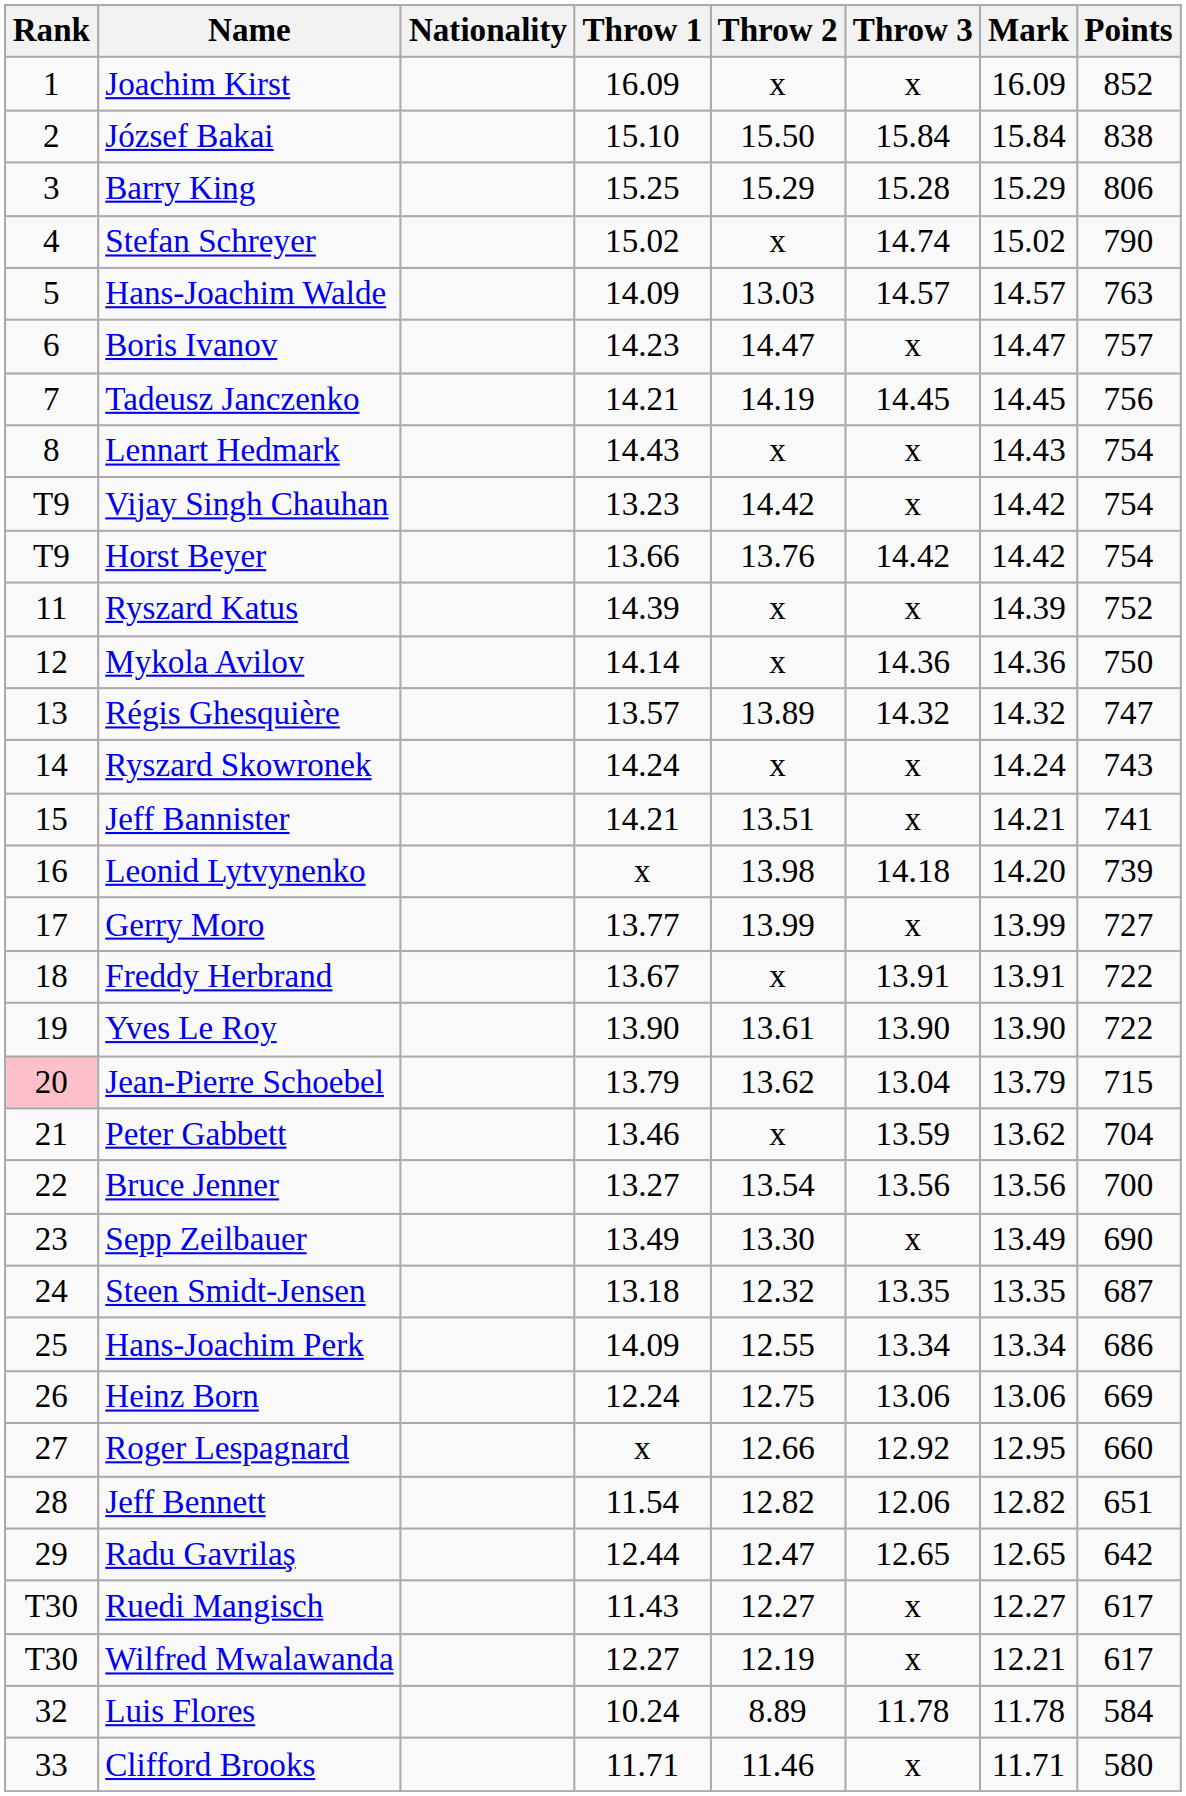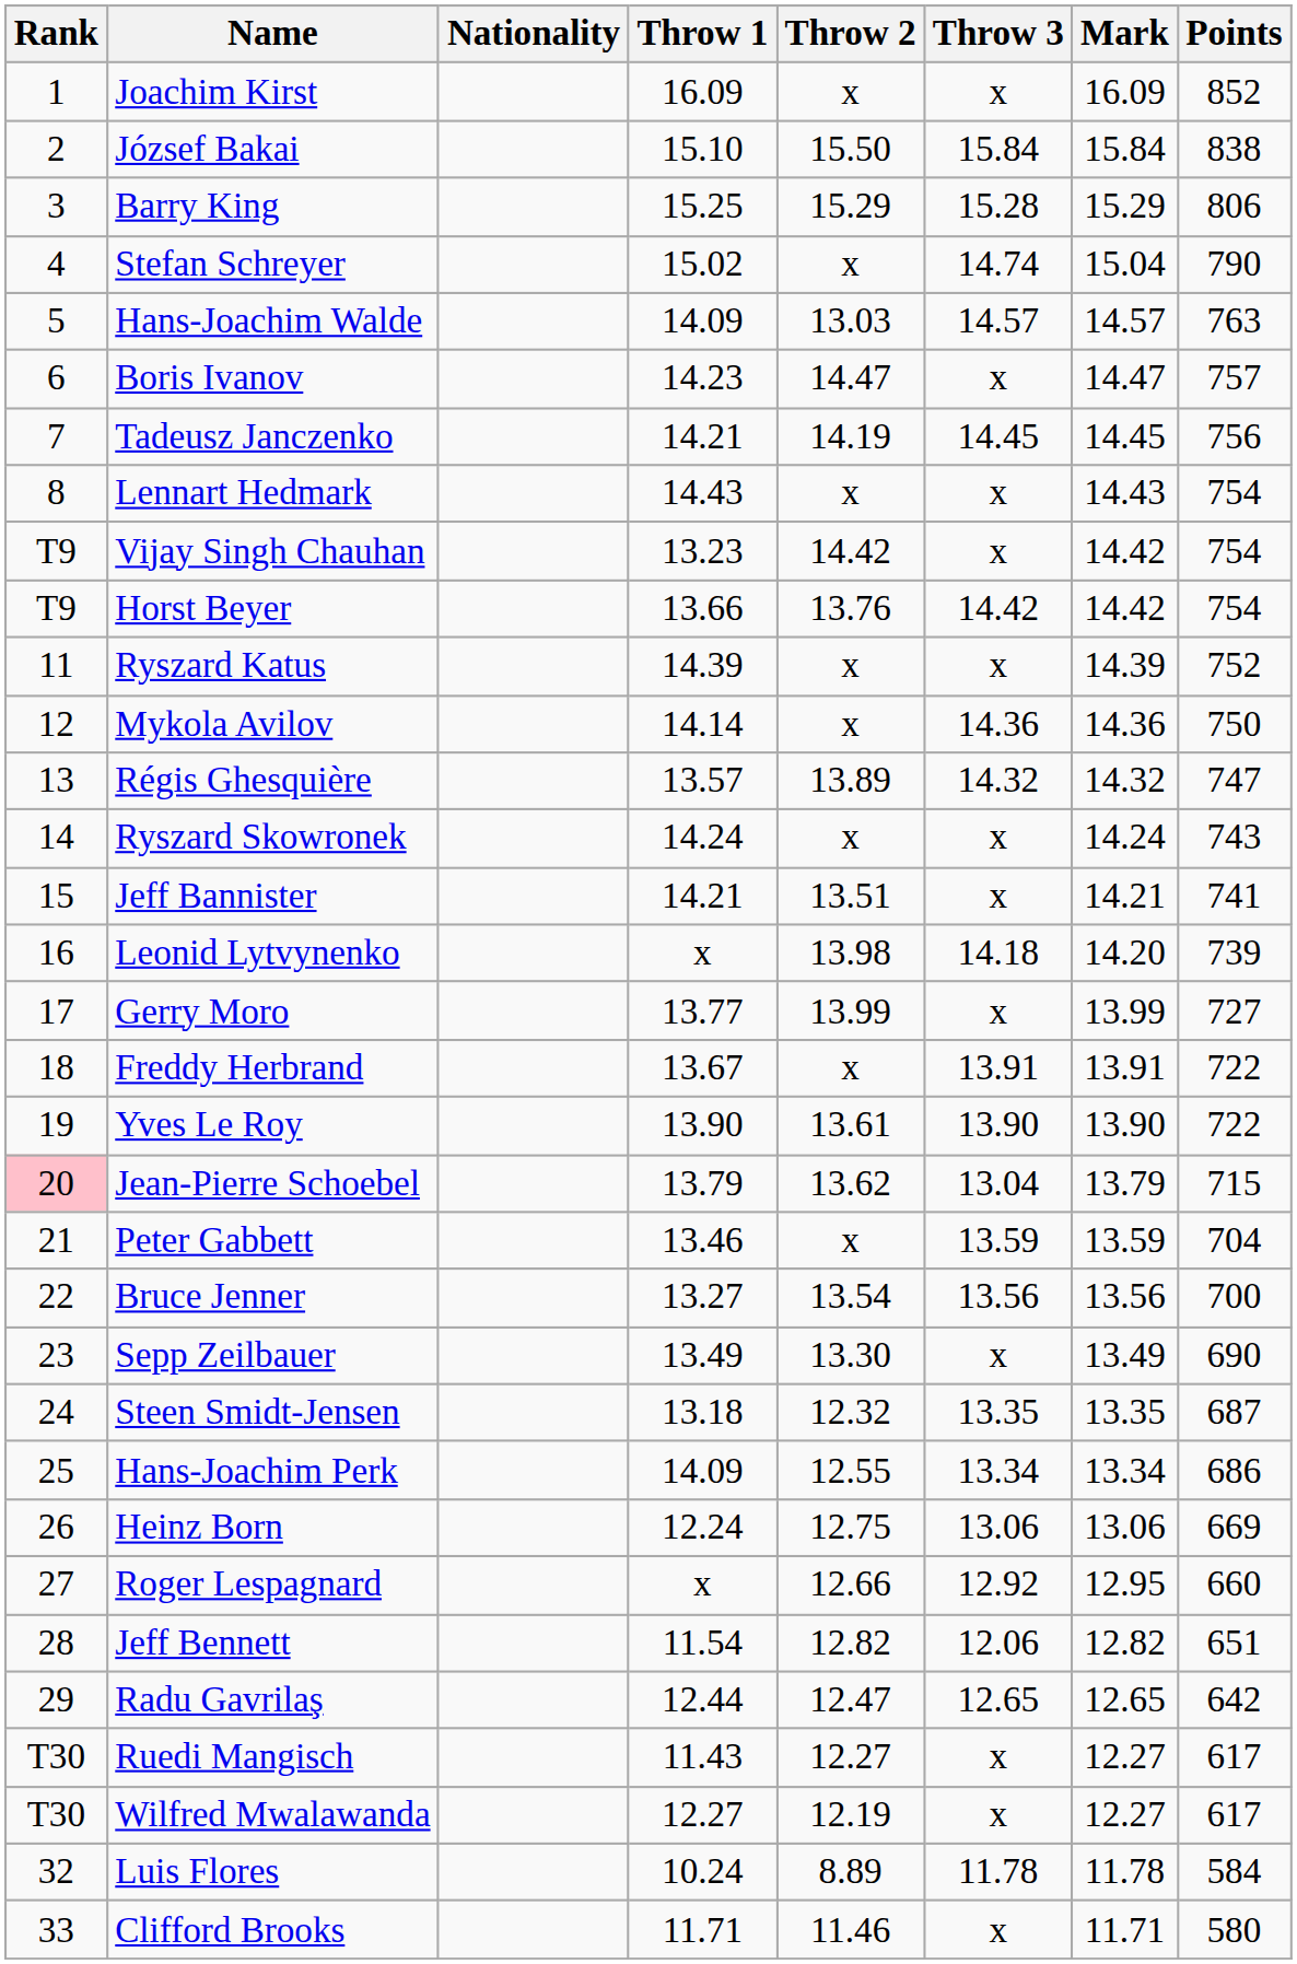Stefan Schreyer | Mark: 15.02 -> 15.04
Peter Gabbett | Mark: 13.62 -> 13.59
Wilfred Mwalawanda | Mark: 12.21 -> 12.27
